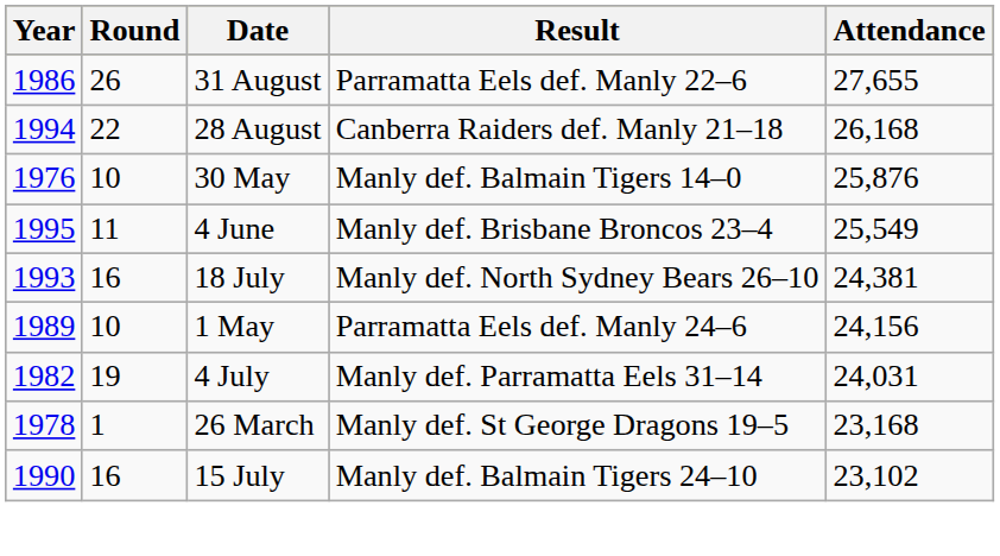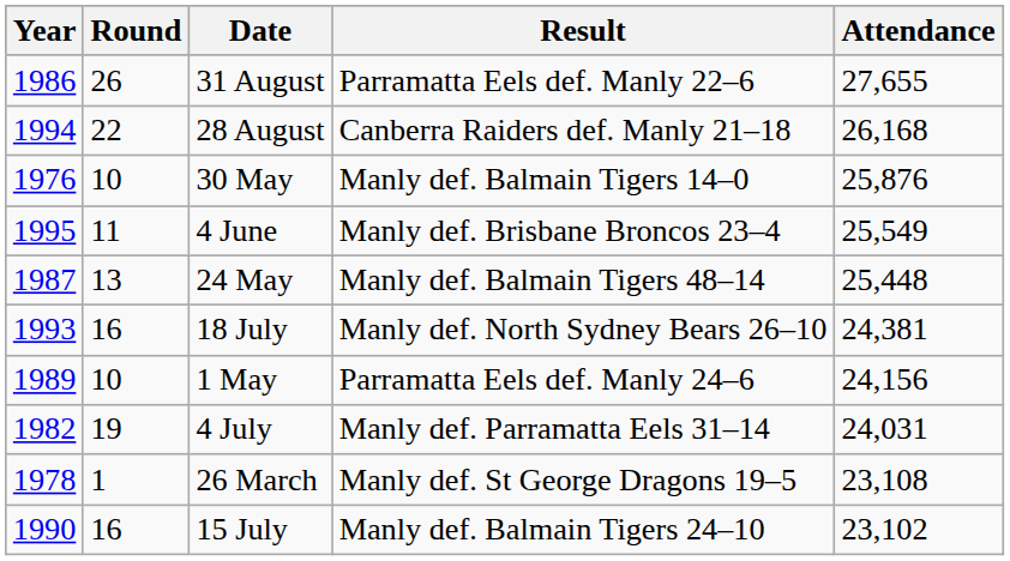+ row: 1987 | 13 | 24 May | Manly def. Balmain Tigers 48–14 | 25,448
26 March | Attendance: 23,168 -> 23,108
